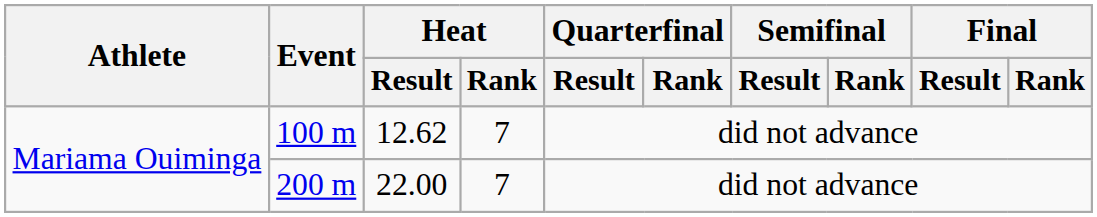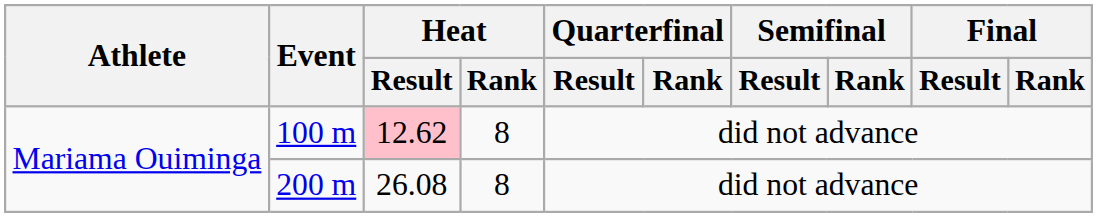100 m | Heat / Result: no background -> pink background
100 m | Heat / Rank: 7 -> 8
200 m | Heat / Result: 22.00 -> 26.08
200 m | Heat / Rank: 7 -> 8
